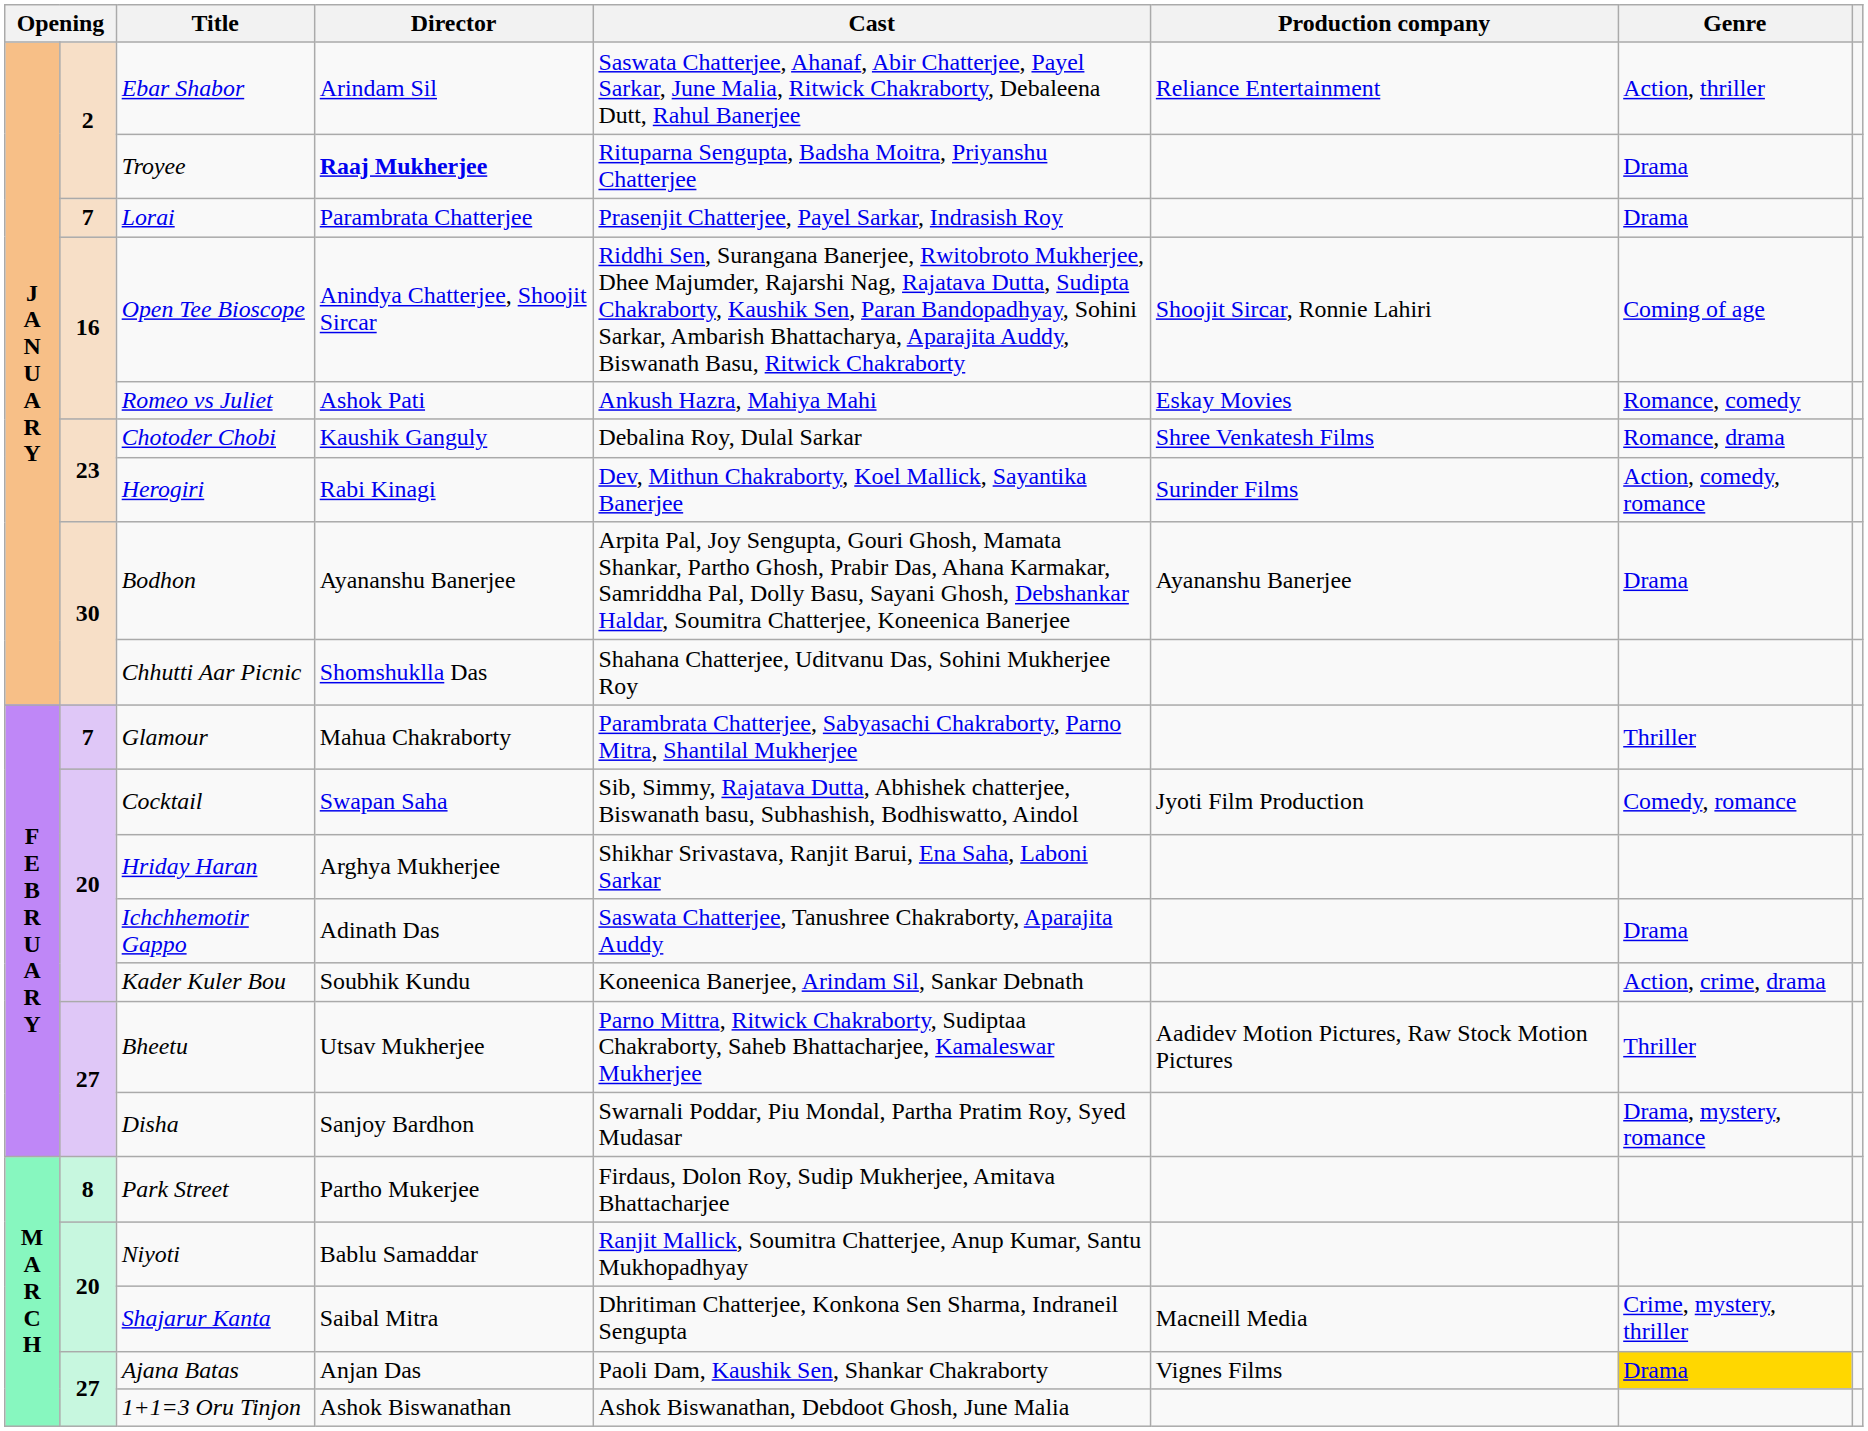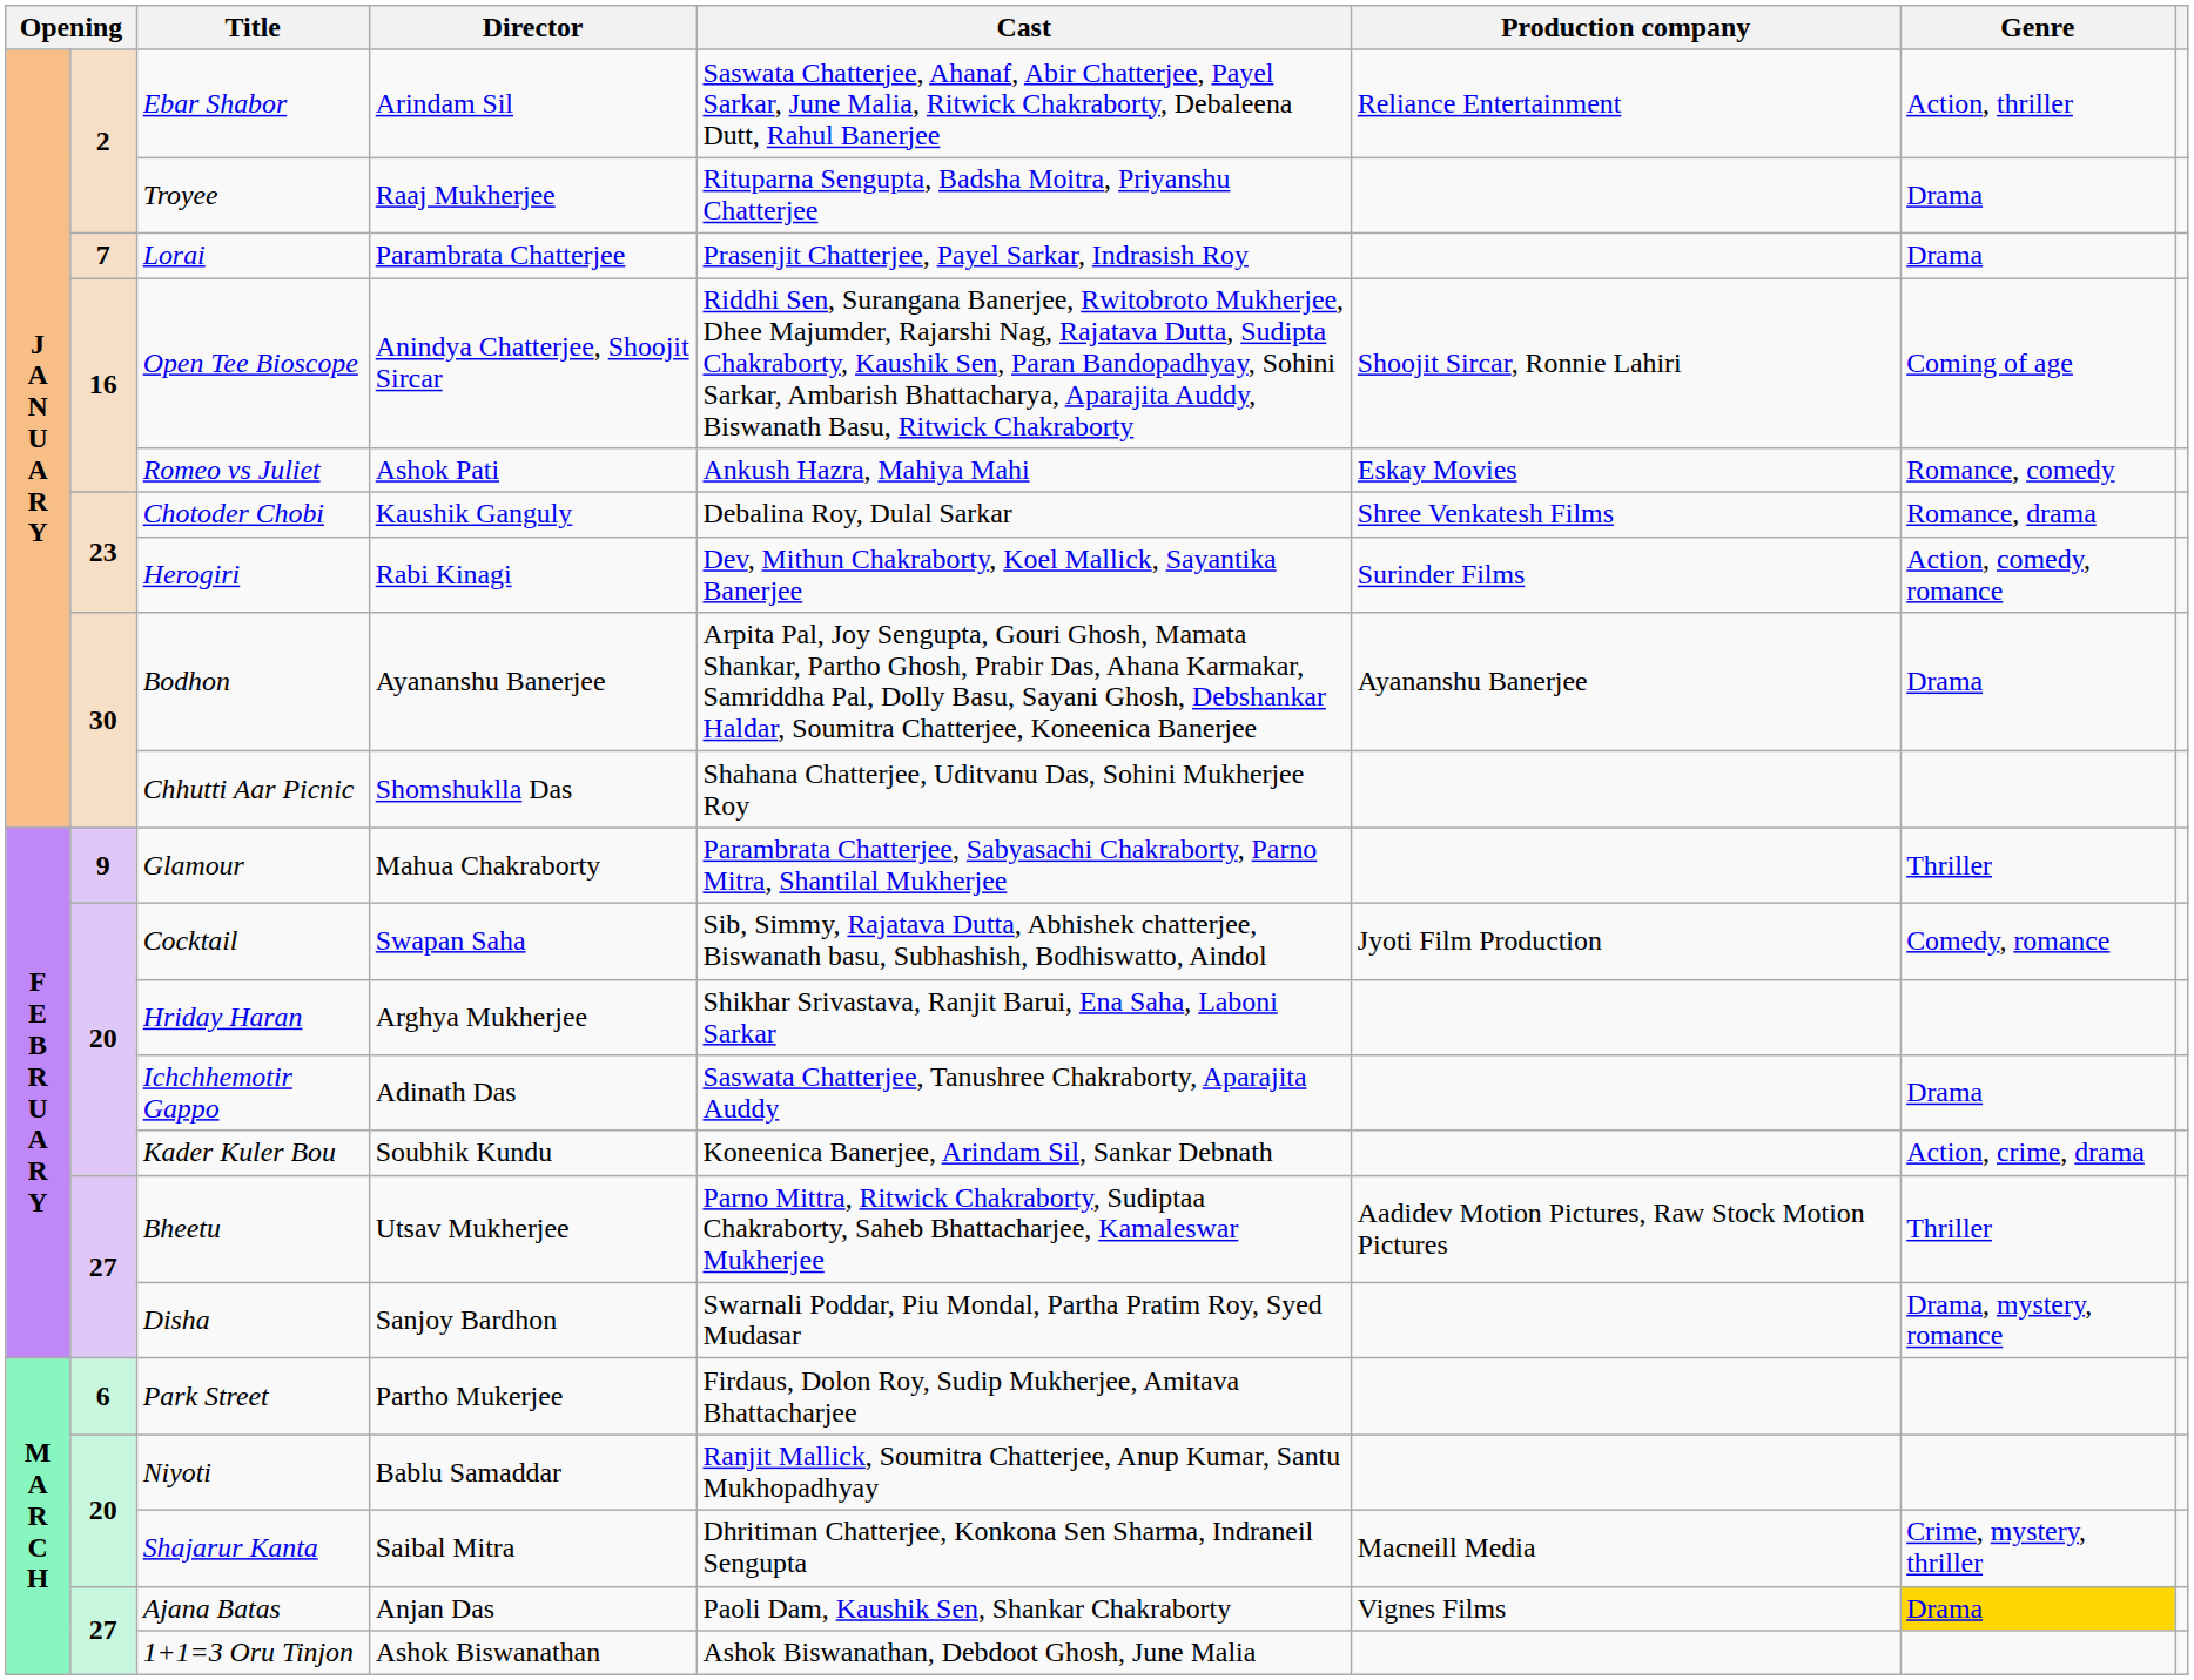Troyee | Director: bold -> normal
Glamour | column 2: 7 -> 9
Park Street | column 2: 8 -> 6
